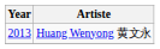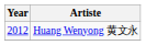Huang Wenyong 黄文永 | Year: 2013 -> 2012
